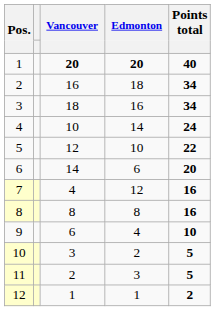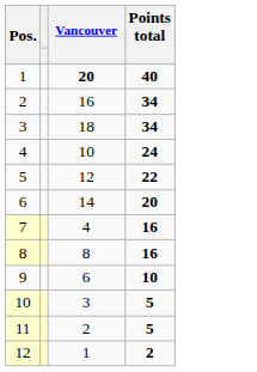- column: Edmonton | 20 | 18 | 16 | 14 | 10 | 6 | 12 | 8 | 4 | 2 | 3 | 1
